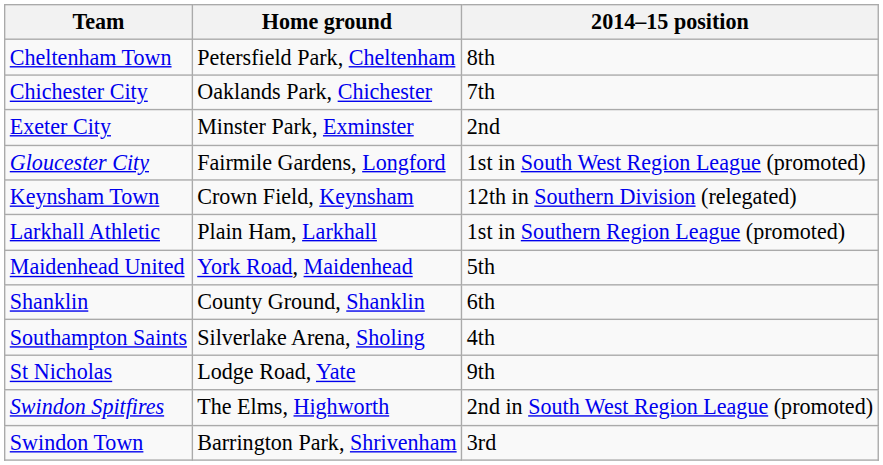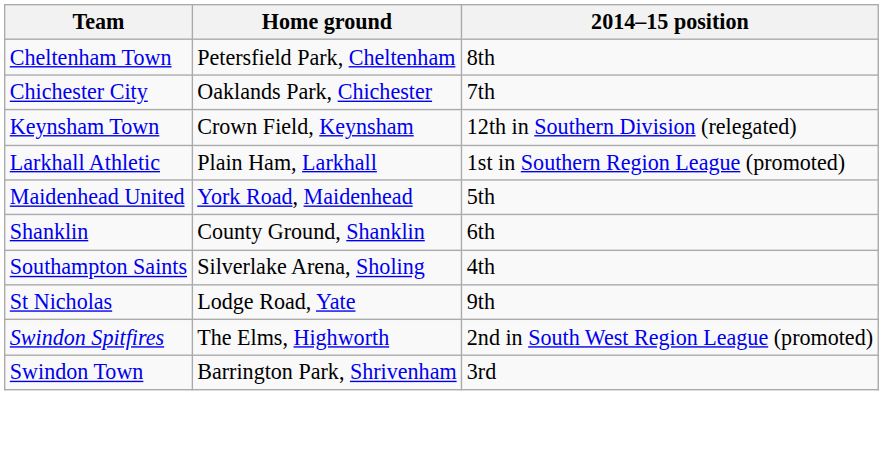- row: Exeter City | Minster Park, Exminster | 2nd
- row: Gloucester City | Fairmile Gardens, Longford | 1st in South West Region League (promoted)
